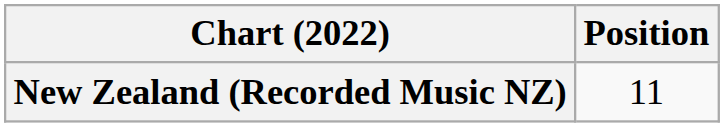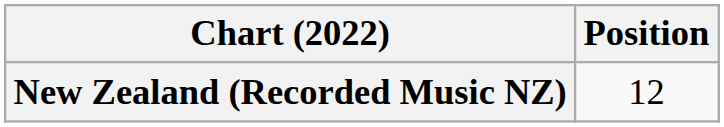New Zealand (Recorded Music NZ) | Position: 11 -> 12
